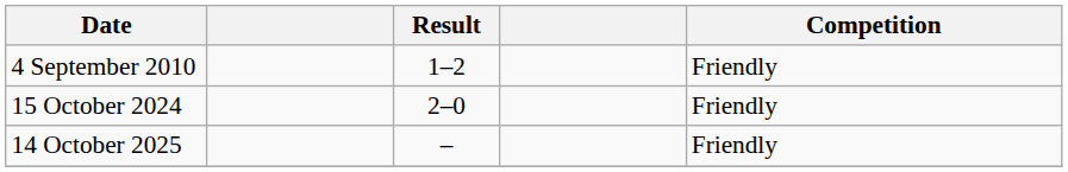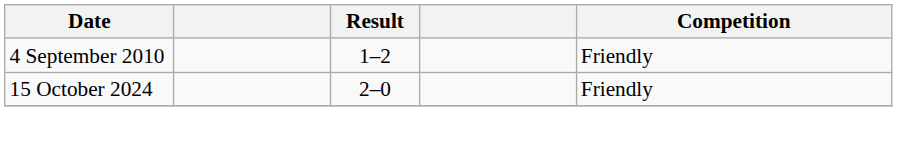- row: 14 October 2025 | – | Friendly
